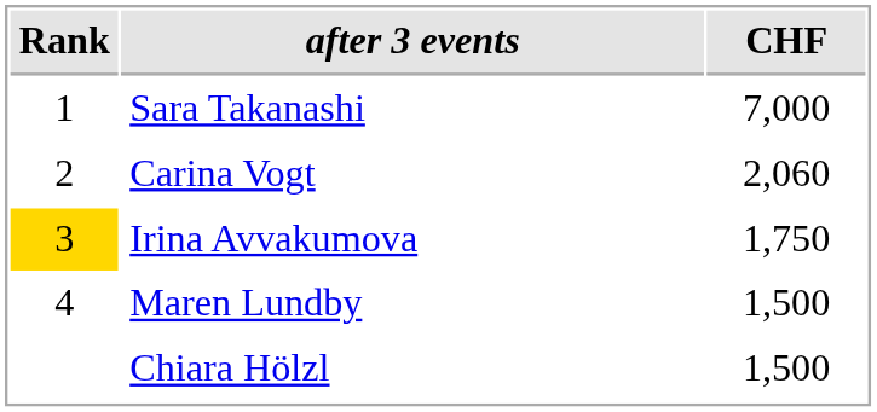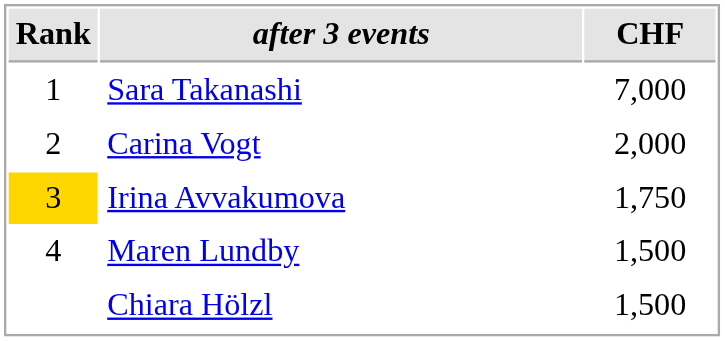Carina Vogt | CHF: 2,060 -> 2,000
